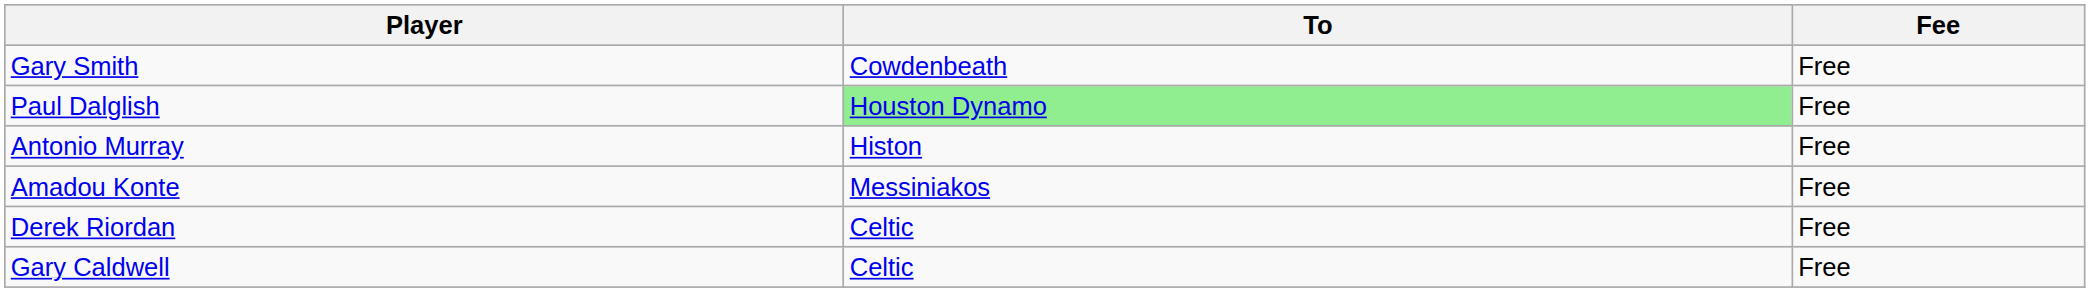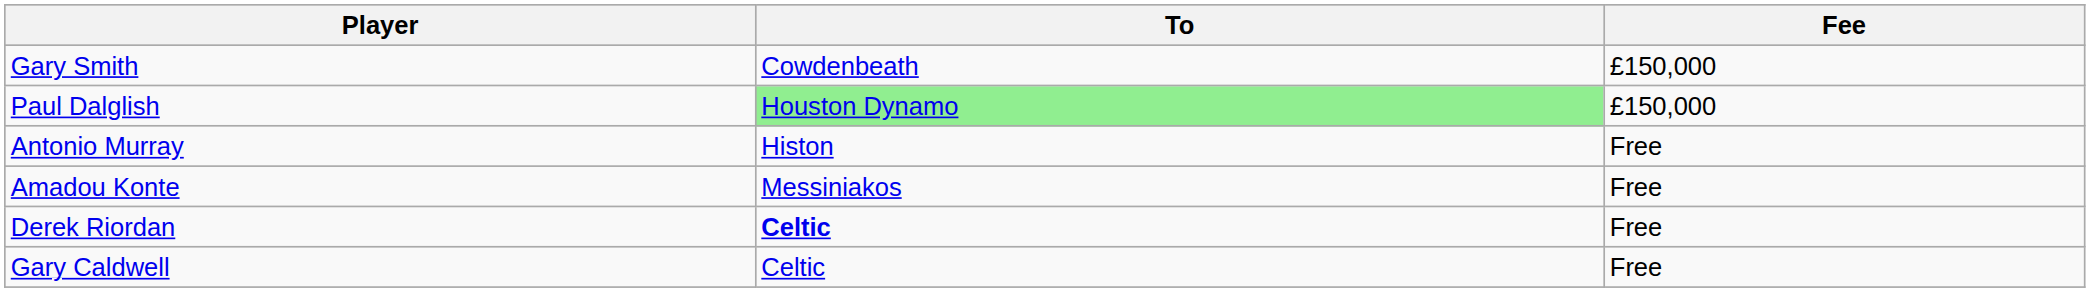Gary Smith | Fee: Free -> £150,000
Paul Dalglish | Fee: Free -> £150,000
Derek Riordan | To: normal -> bold
